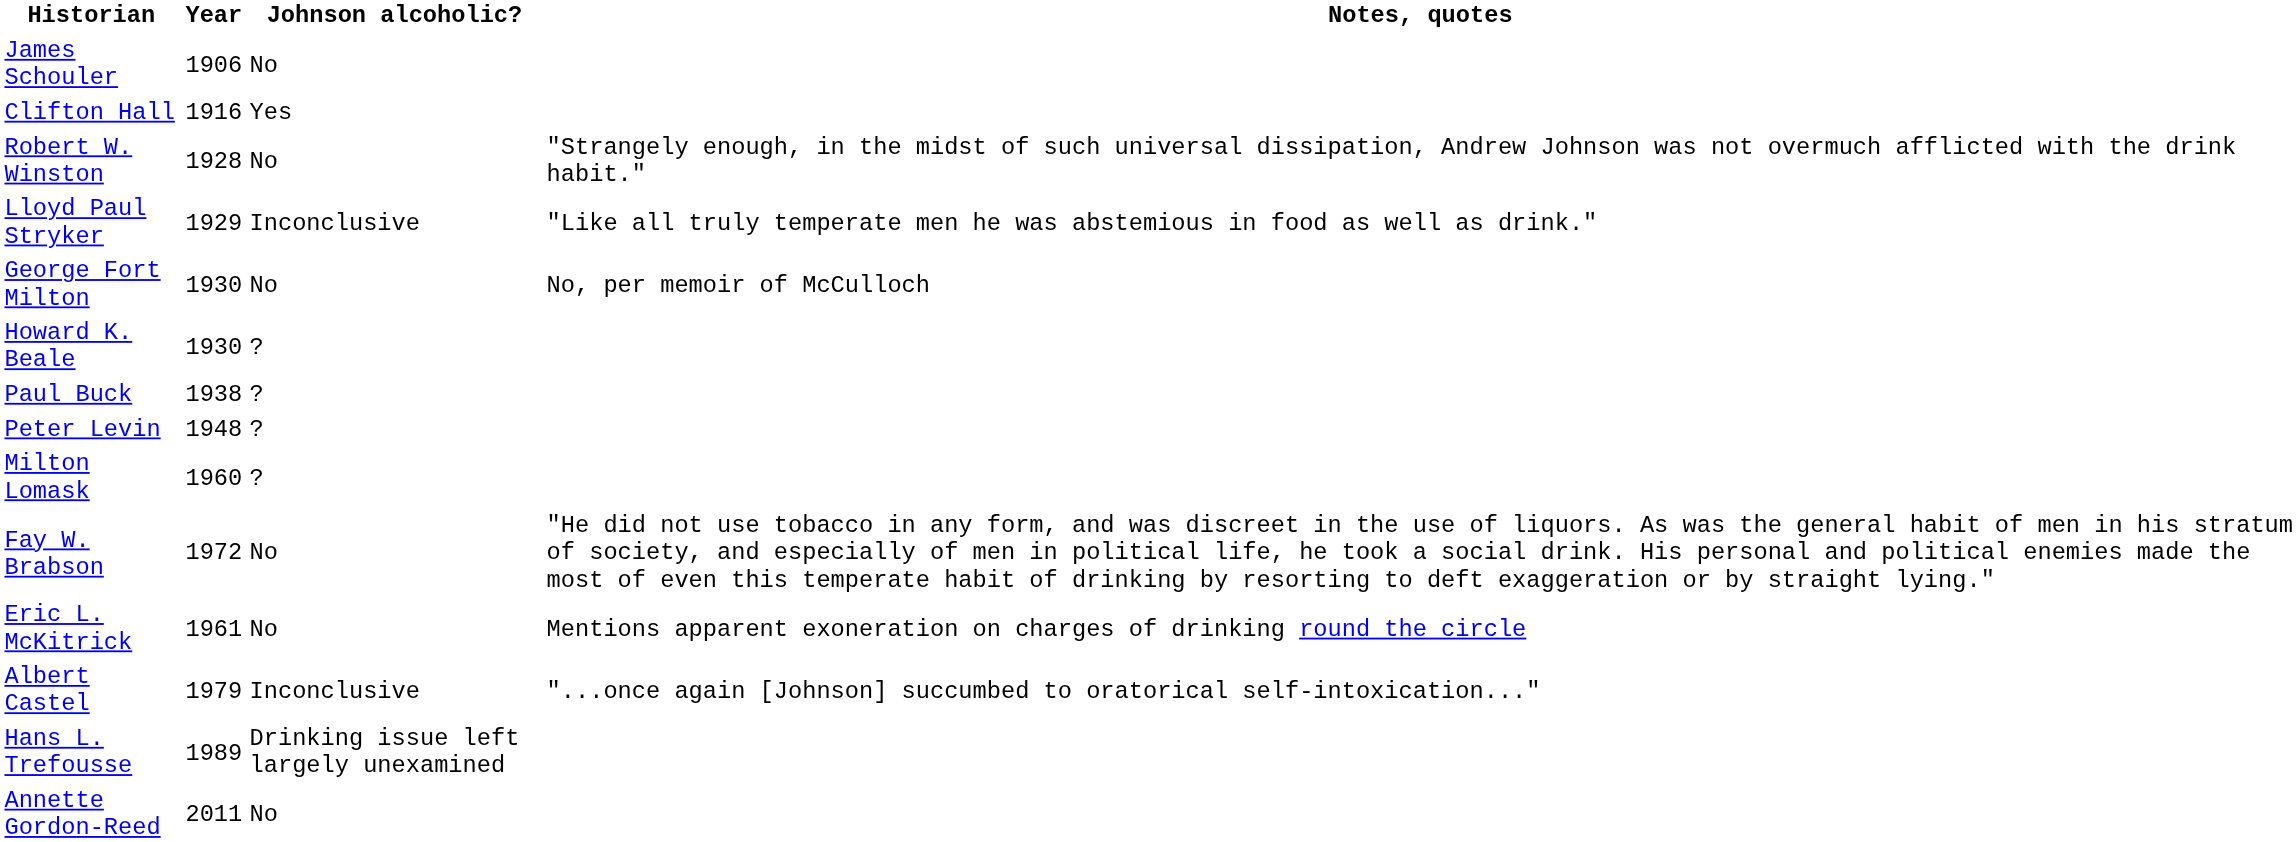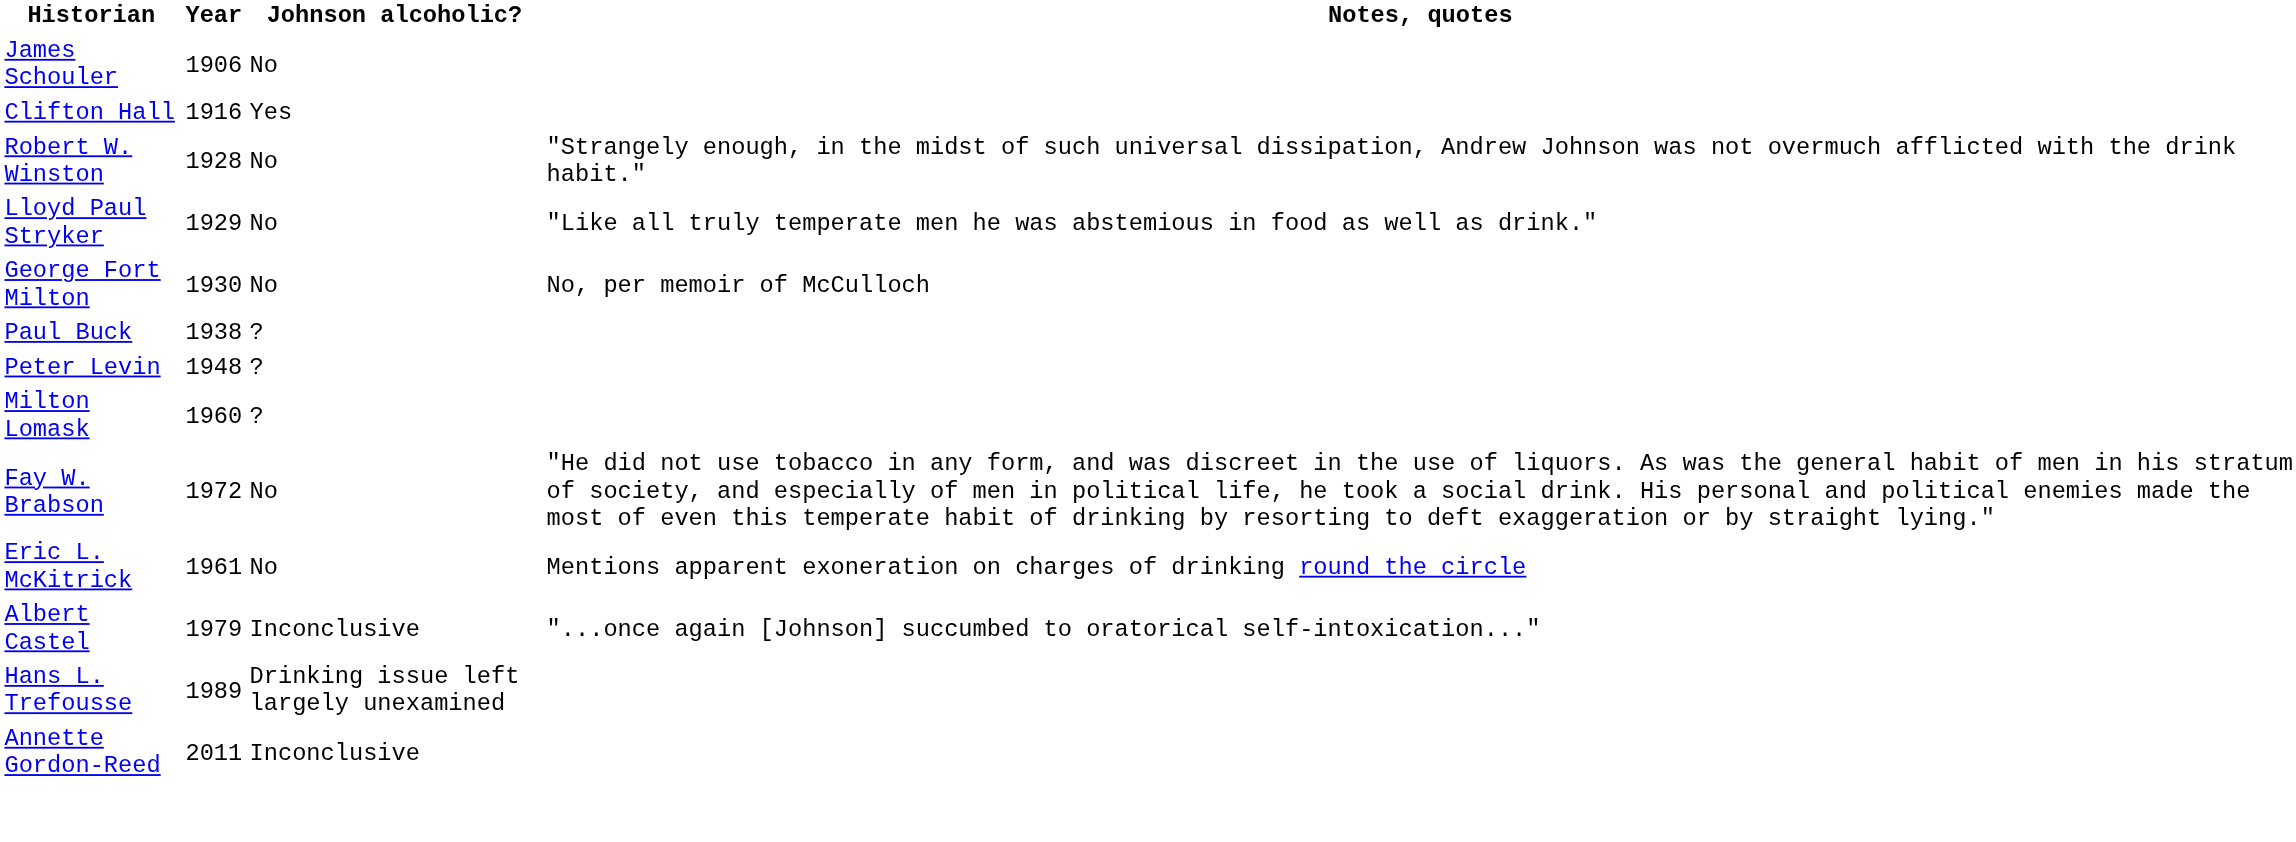Lloyd Paul Stryker | Johnson alcoholic?: Inconclusive -> No
- row: Howard K. Beale | 1930 | ?
Annette Gordon-Reed | Johnson alcoholic?: No -> Inconclusive
